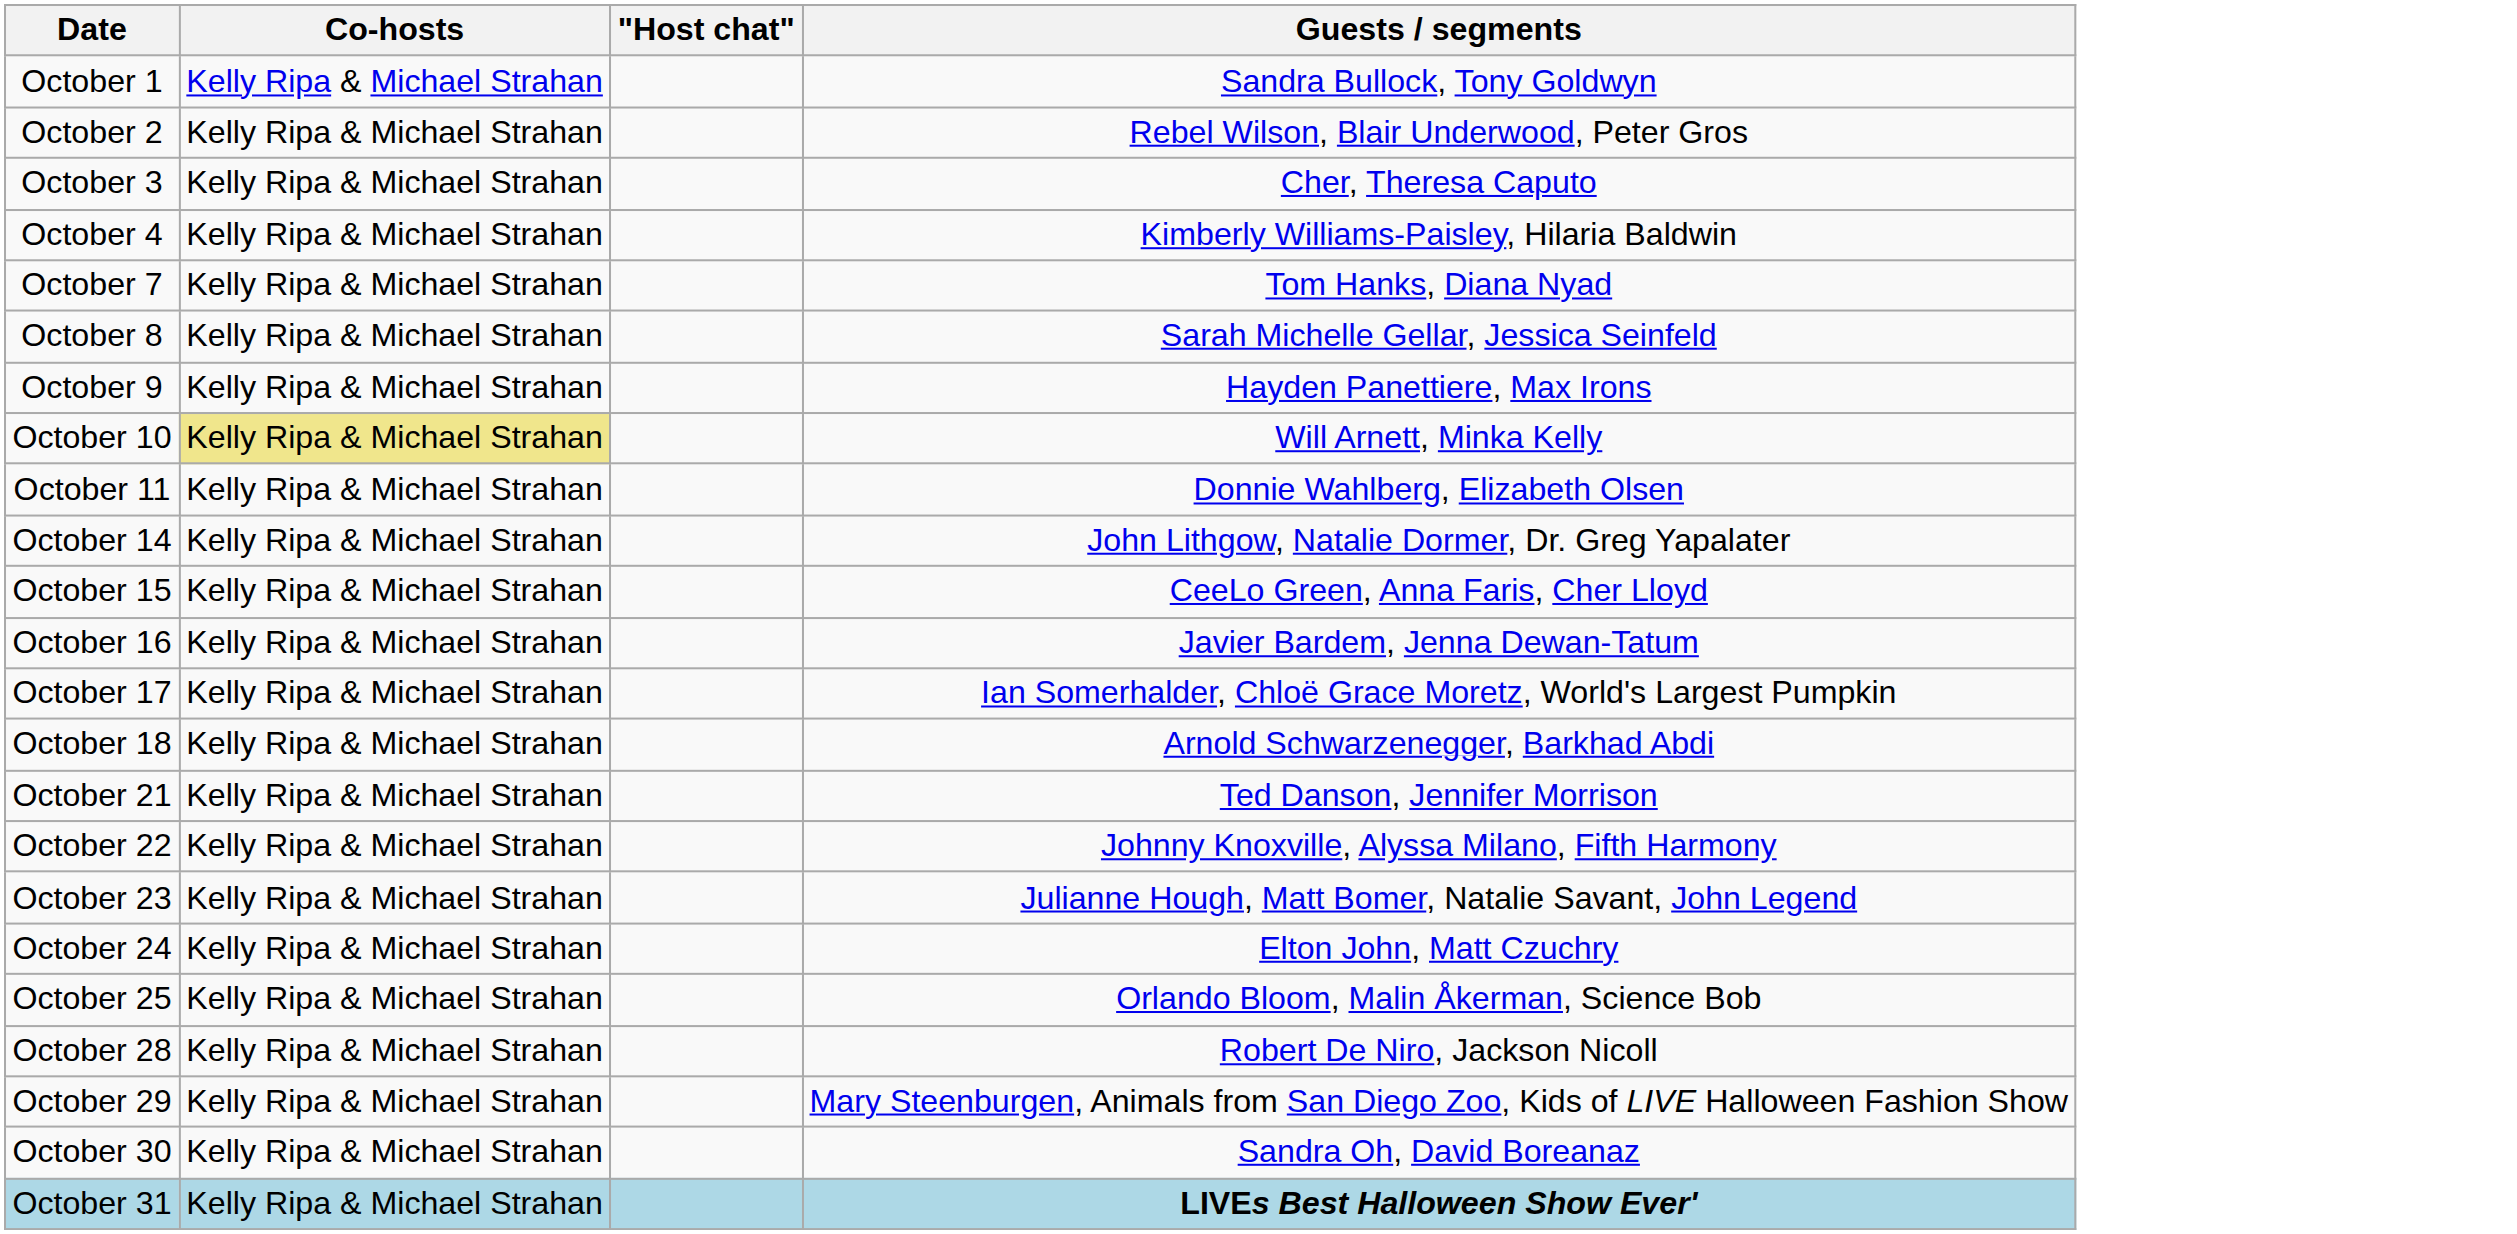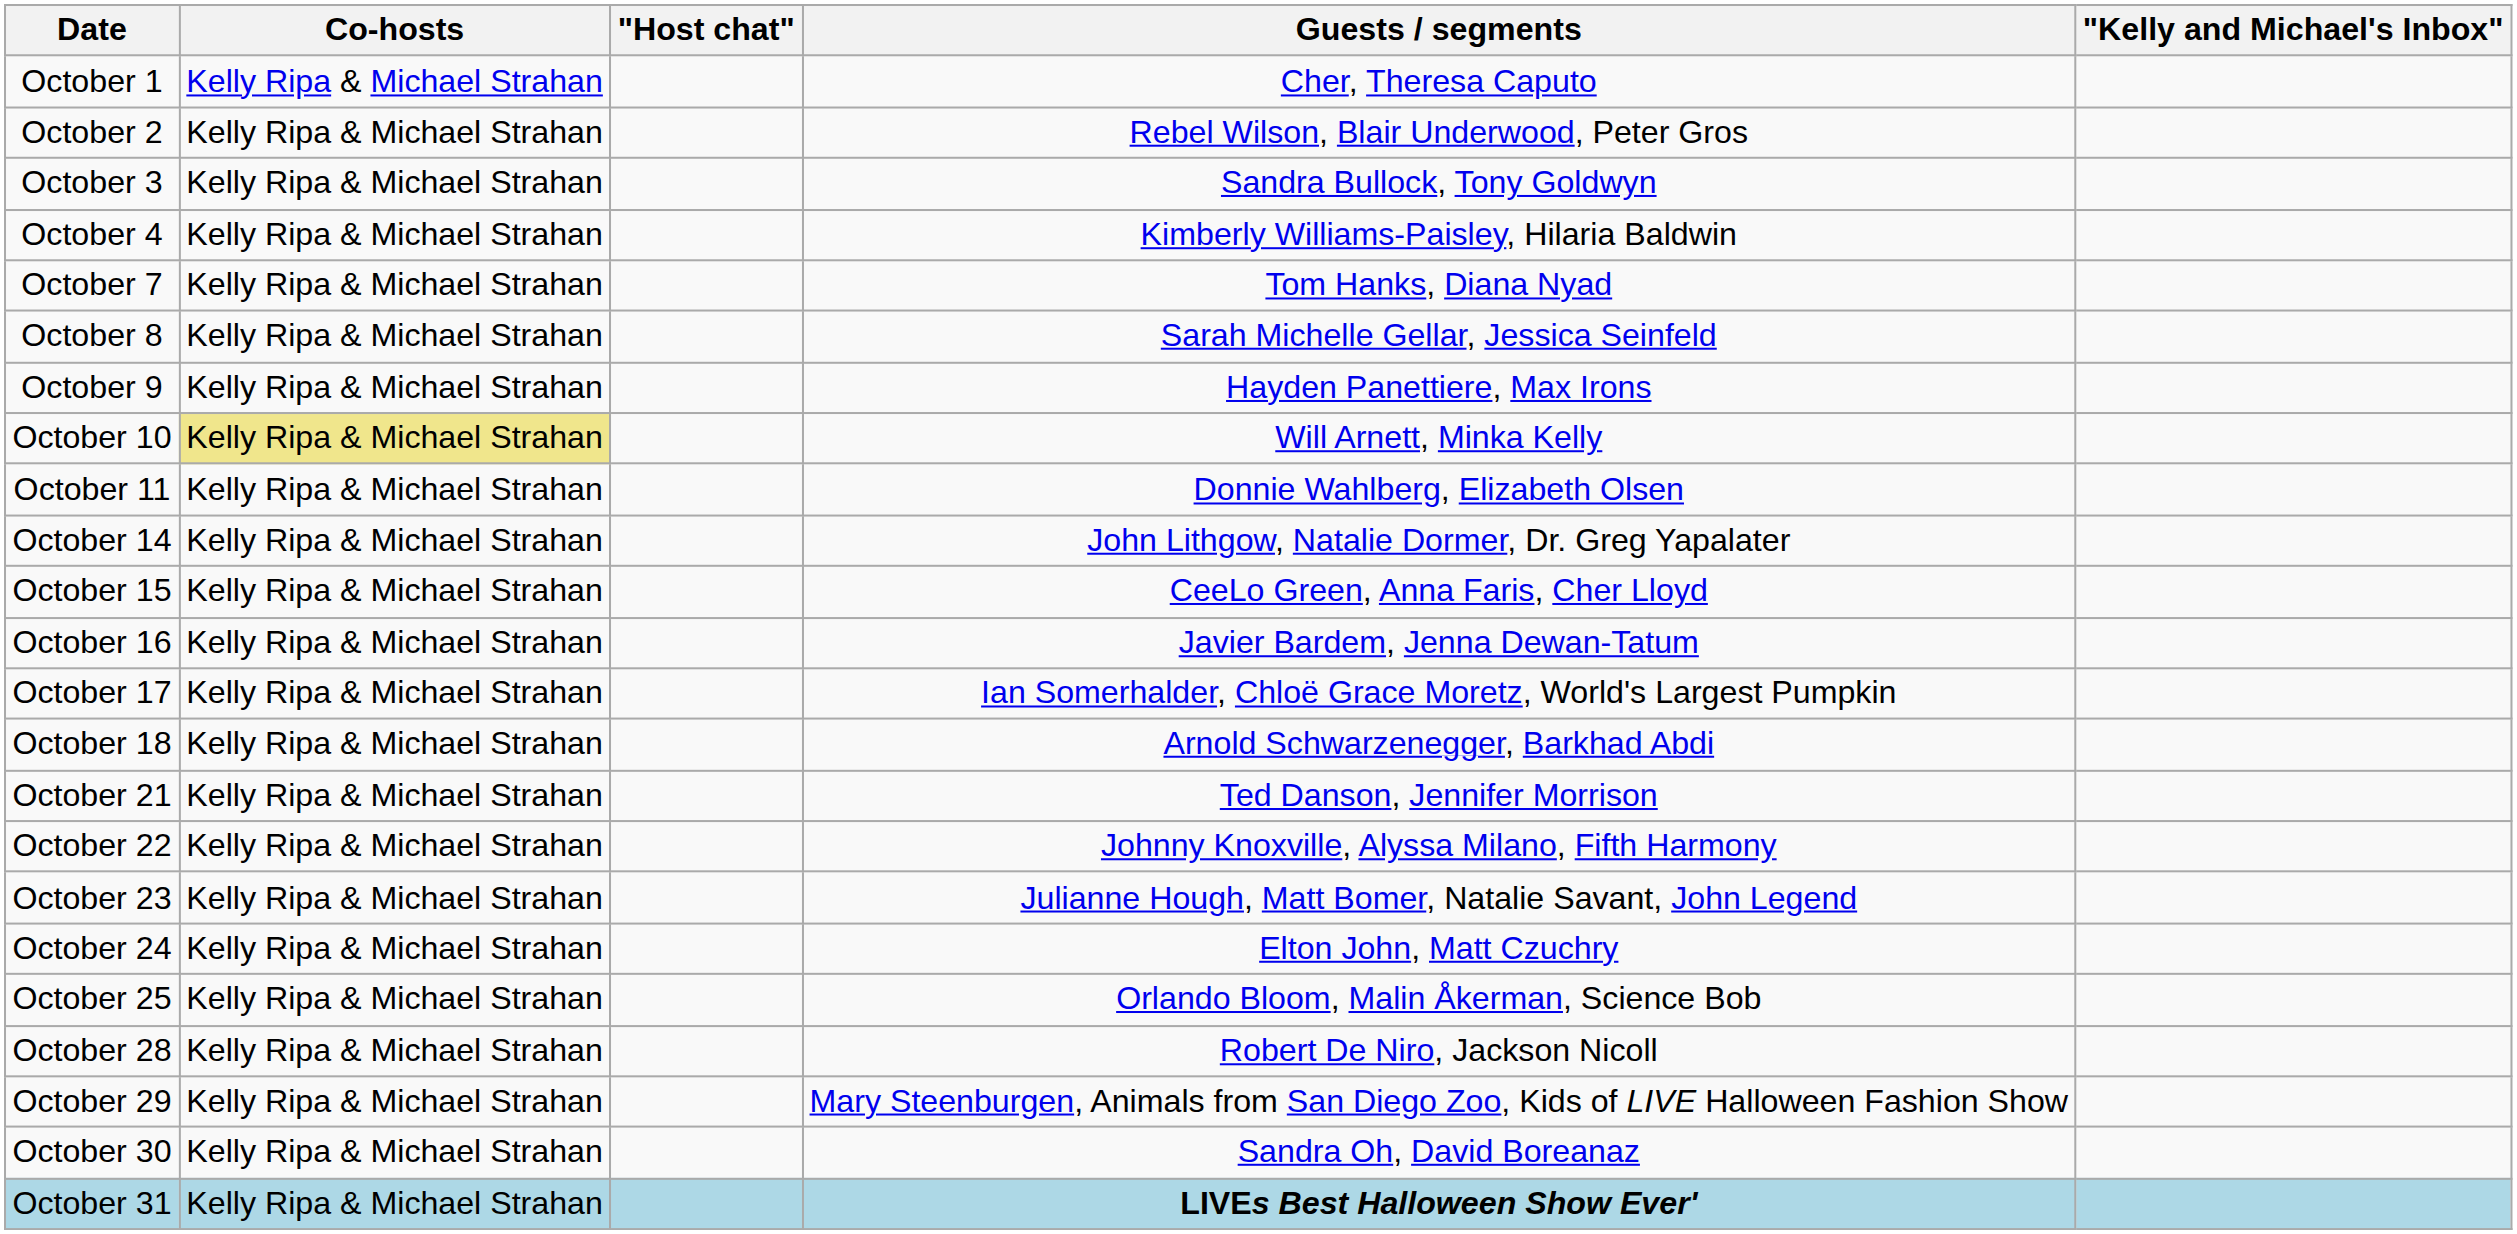+ column: "Kelly and Michael's Inbox"
October 1 | Guests / segments: Sandra Bullock, Tony Goldwyn -> Cher, Theresa Caputo
October 3 | Guests / segments: Cher, Theresa Caputo -> Sandra Bullock, Tony Goldwyn
